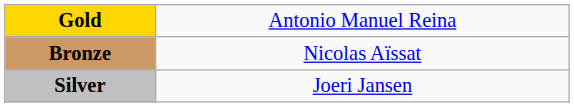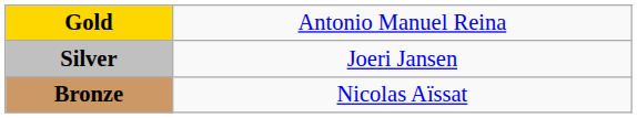rows swapped: Silver <-> Bronze
